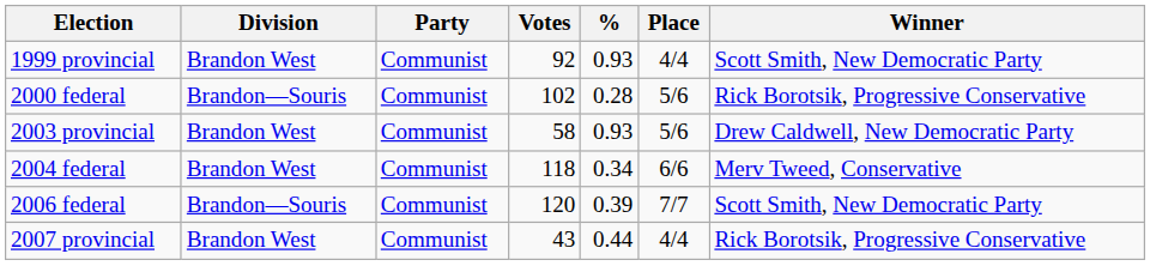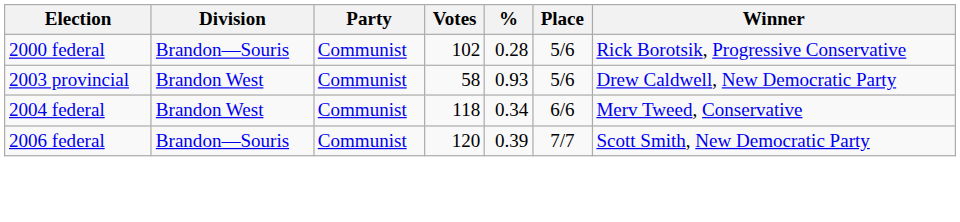- row: 1999 provincial | Brandon West | Communist | 92 | 0.93 | 4/4 | Scott Smith, New Democratic Party
- row: 2007 provincial | Brandon West | Communist | 43 | 0.44 | 4/4 | Rick Borotsik, Progressive Conservative
